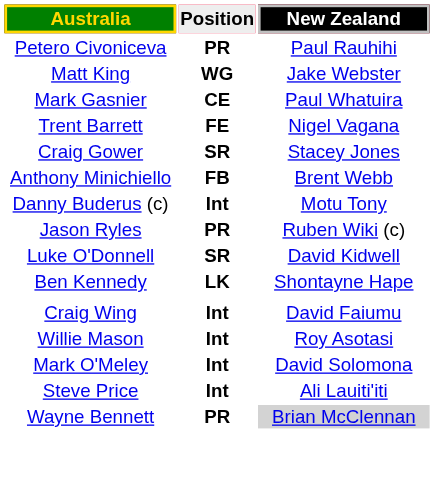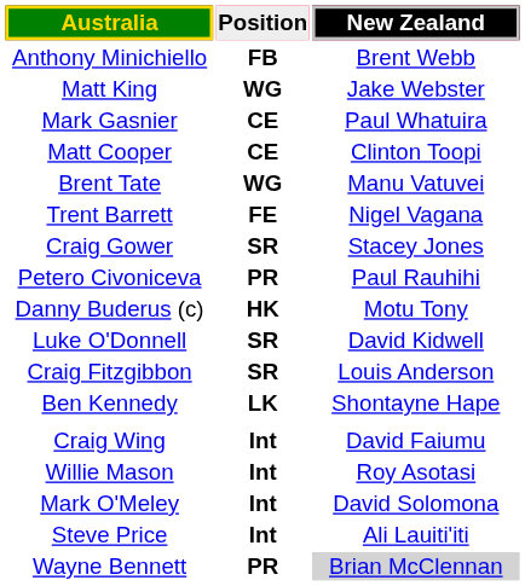rows swapped: Anthony Minichiello <-> Petero Civoniceva
+ row: Matt Cooper | CE | Clinton Toopi
+ row: Brent Tate | WG | Manu Vatuvei
Danny Buderus (c) | Position: Int -> HK
- row: Jason Ryles | PR | Ruben Wiki (c)
+ row: Craig Fitzgibbon | SR | Louis Anderson
